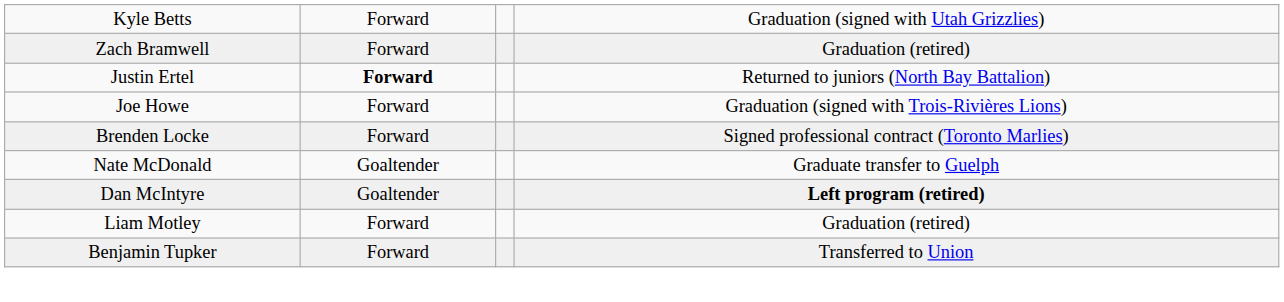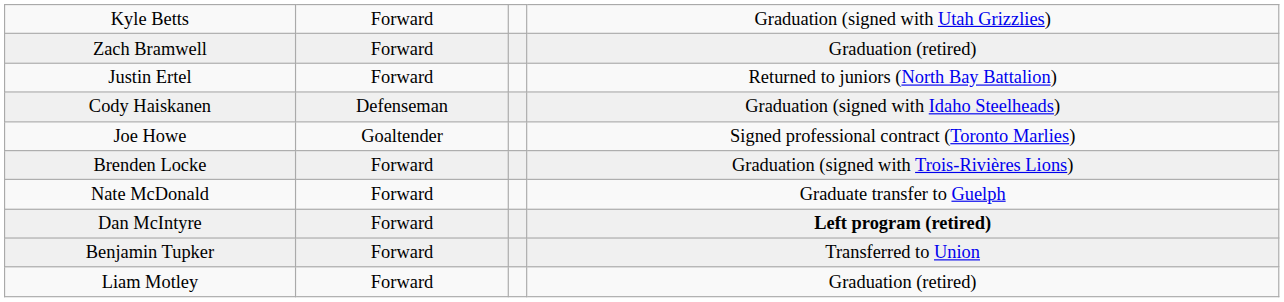Justin Ertel | column 2: bold -> normal
+ row: Cody Haiskanen | Defenseman | Graduation (signed with Idaho Steelheads)
Joe Howe | column 2: Forward -> Goaltender
Joe Howe | column 4: Graduation (signed with Trois-Rivières Lions) -> Signed professional contract (Toronto Marlies)
Brenden Locke | column 4: Signed professional contract (Toronto Marlies) -> Graduation (signed with Trois-Rivières Lions)
Nate McDonald | column 2: Goaltender -> Forward
Dan McIntyre | column 2: Goaltender -> Forward
rows swapped: Liam Motley <-> Benjamin Tupker
